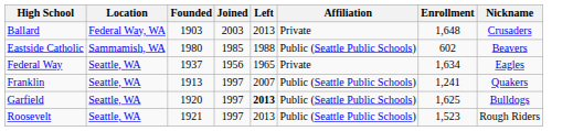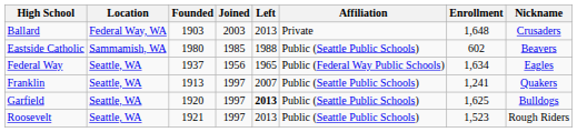Federal Way | Affiliation: Private -> Public (Federal Way Public Schools)
